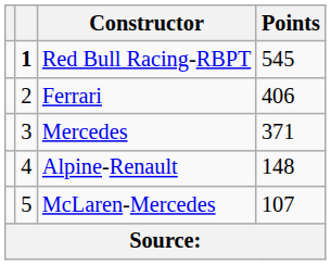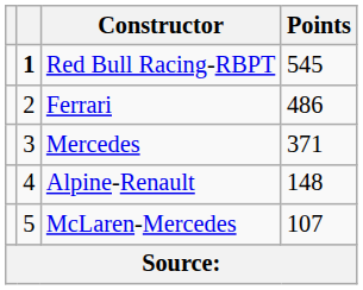Ferrari | Points: 406 -> 486
